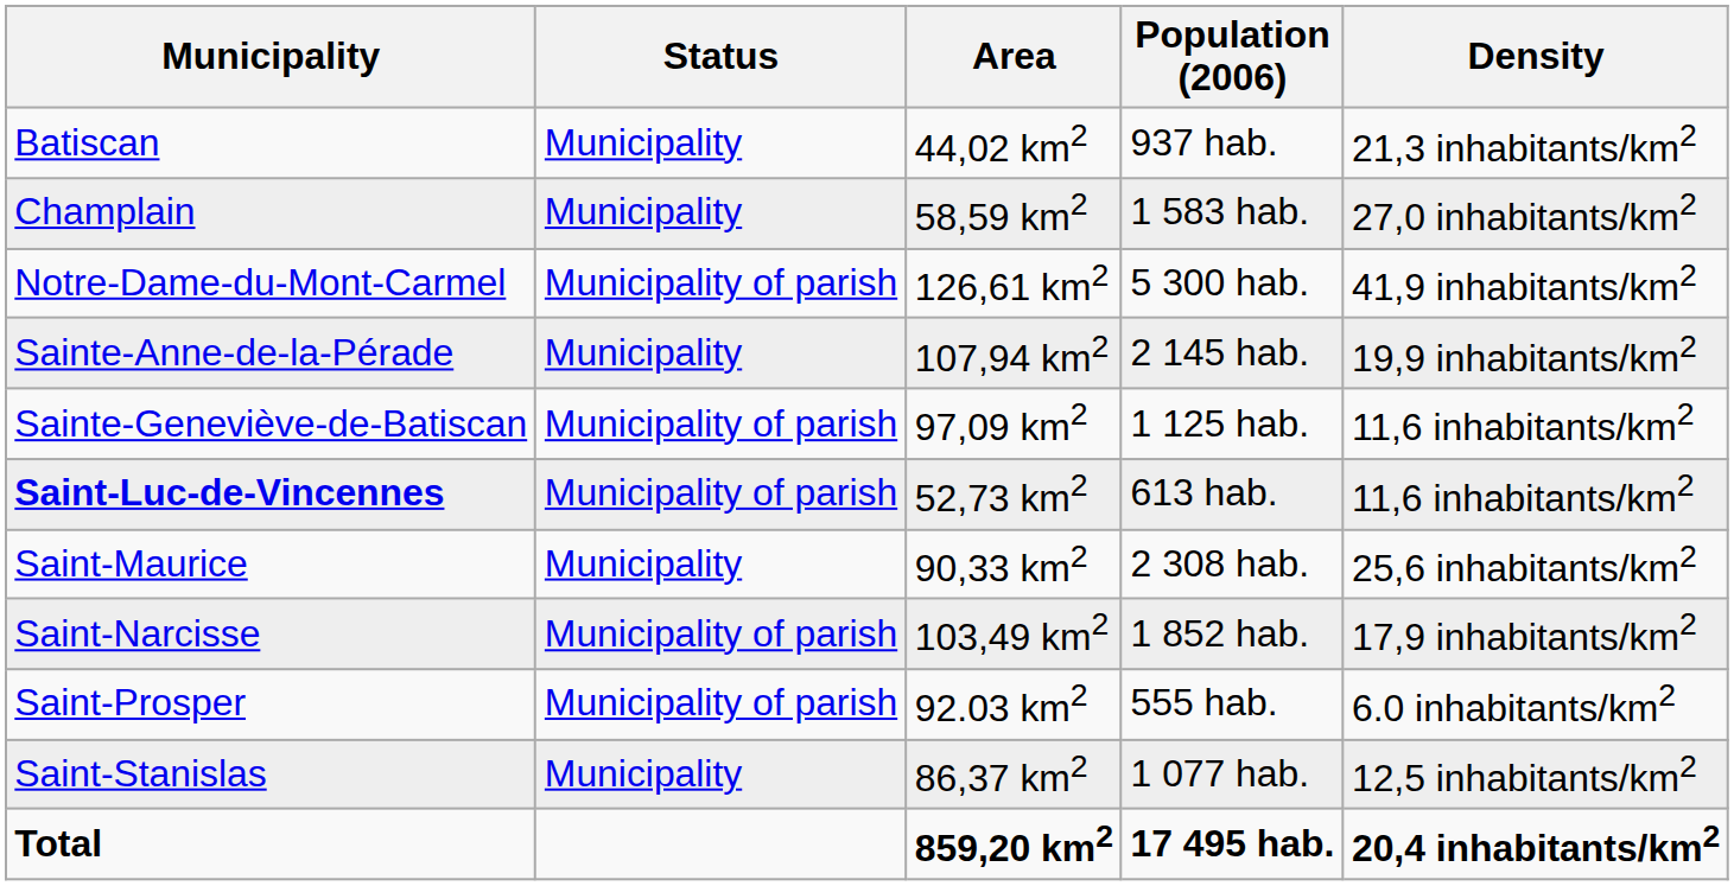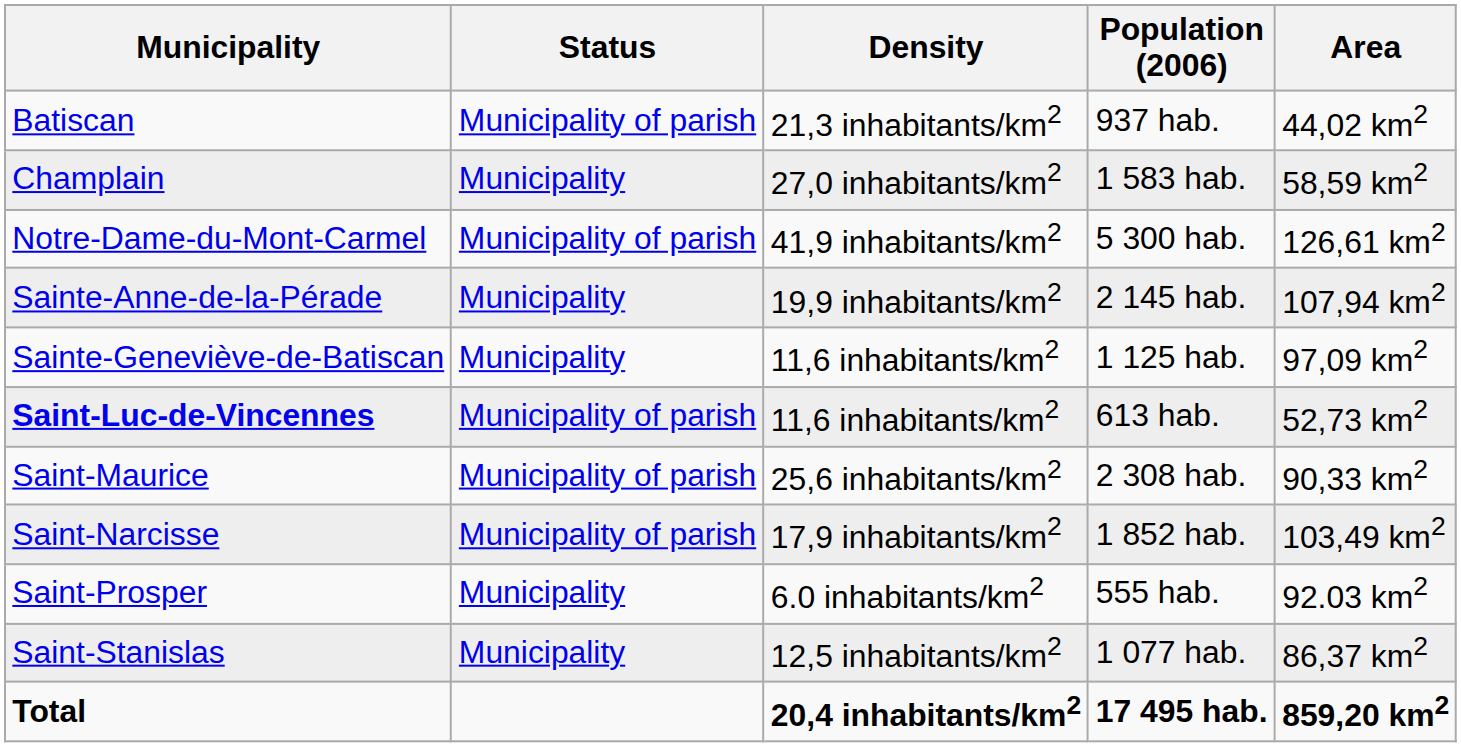columns swapped: Area <-> Density
Batiscan | Status: Municipality -> Municipality of parish
Sainte-Geneviève-de-Batiscan | Status: Municipality of parish -> Municipality
Saint-Maurice | Status: Municipality -> Municipality of parish
Saint-Prosper | Status: Municipality of parish -> Municipality
